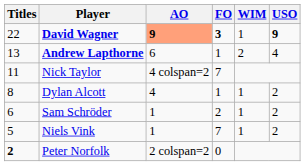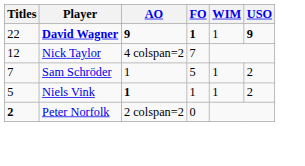David Wagner | AO: lightsalmon background -> no background
David Wagner | FO: 3 -> 1
- row: 13 | Andrew Lapthorne | 6 | 1 | 2 | 4
Nick Taylor | Titles: 11 -> 12
- row: 8 | Dylan Alcott | 4 | 1 | 1 | 2
Sam Schröder | Titles: 6 -> 7
Sam Schröder | FO: 2 -> 5
Niels Vink | AO: normal -> bold
Niels Vink | FO: 7 -> 1
